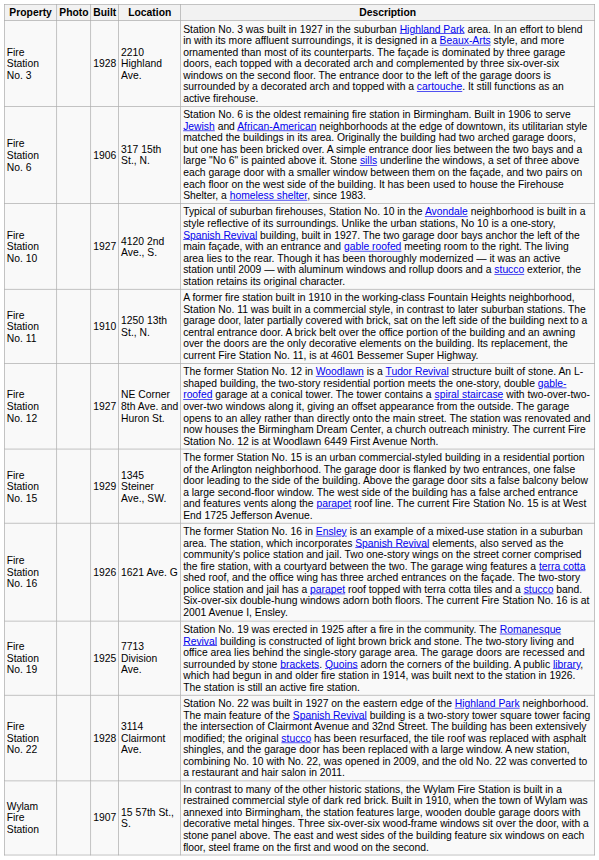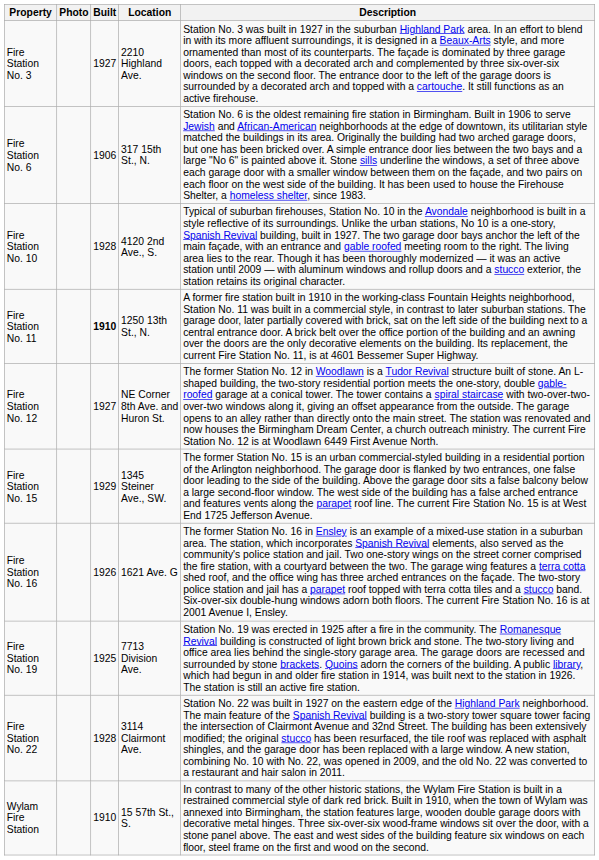Fire Station No. 3 | Built: 1928 -> 1927
Fire Station No. 10 | Built: 1927 -> 1928
Fire Station No. 11 | Built: normal -> bold
Wylam Fire Station | Built: 1907 -> 1910
